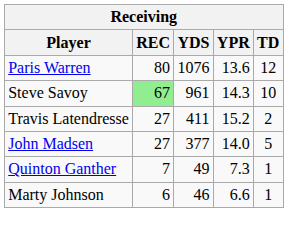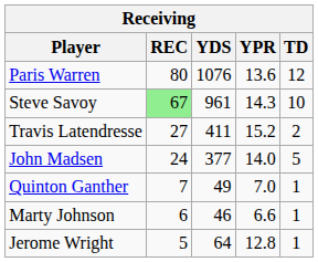John Madsen | REC: 27 -> 24
Quinton Ganther | YPR: 7.3 -> 7.0
+ row: Jerome Wright | 5 | 64 | 12.8 | 1
